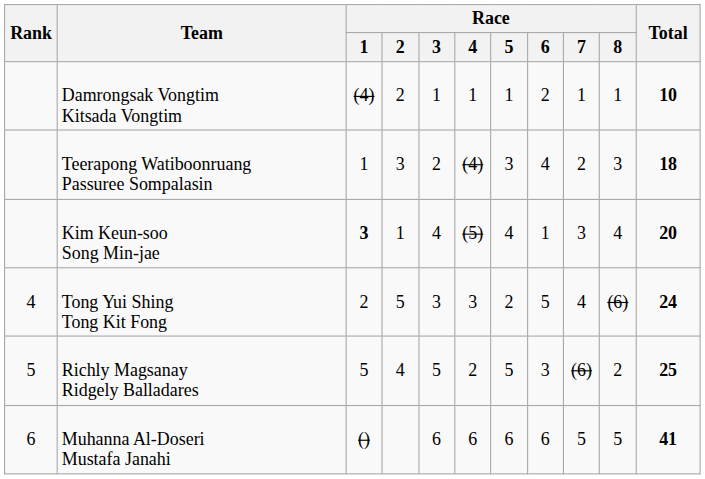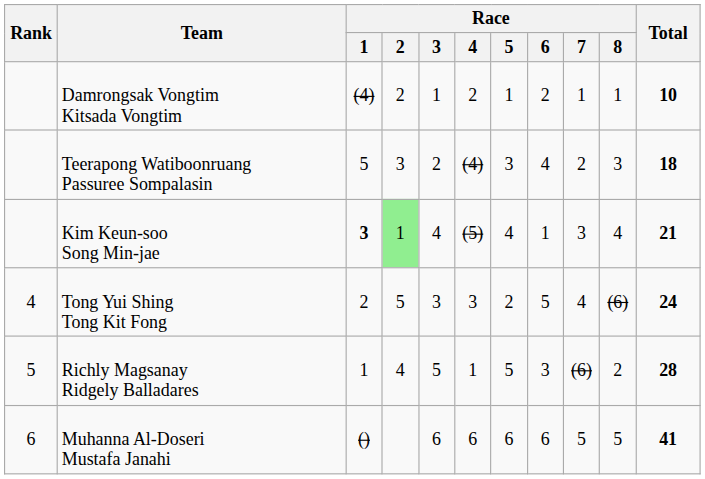Damrongsak Vongtim Kitsada Vongtim | Race / 4: 1 -> 2
Teerapong Watiboonruang Passuree Sompalasin | Race / 1: 1 -> 5
Kim Keun-soo Song Min-jae | Race / 2: no background -> lightgreen background
Kim Keun-soo Song Min-jae | Total: 20 -> 21
Richly Magsanay Ridgely Balladares | Race / 1: 5 -> 1
Richly Magsanay Ridgely Balladares | Race / 4: 2 -> 1
Richly Magsanay Ridgely Balladares | Total: 25 -> 28
